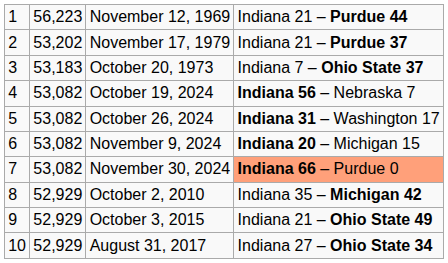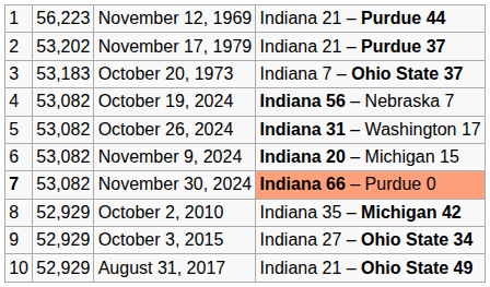November 30, 2024 | column 1: normal -> bold
October 3, 2015 | column 4: Indiana 21 – Ohio State 49 -> Indiana 27 – Ohio State 34
August 31, 2017 | column 4: Indiana 27 – Ohio State 34 -> Indiana 21 – Ohio State 49
